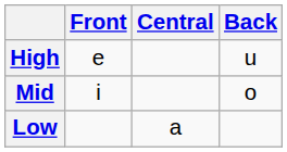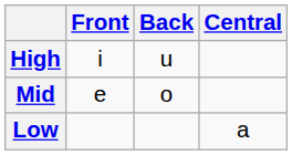columns swapped: Central <-> Back
High | Front: e -> i
Mid | Front: i -> e
